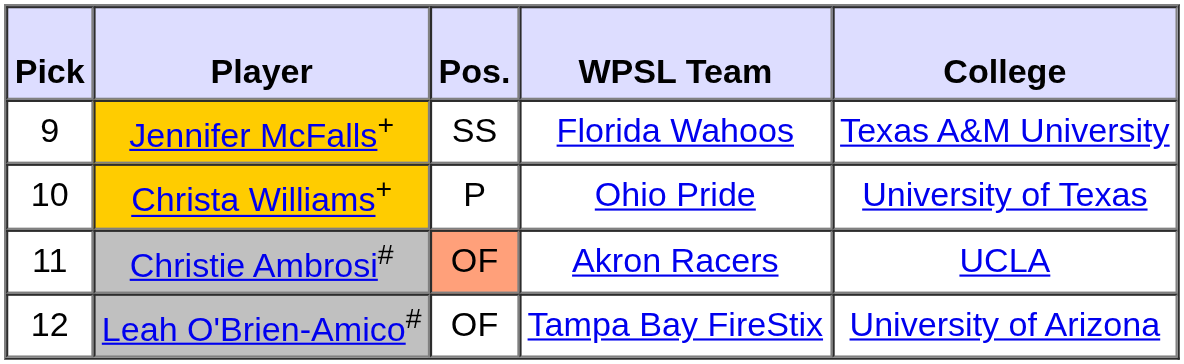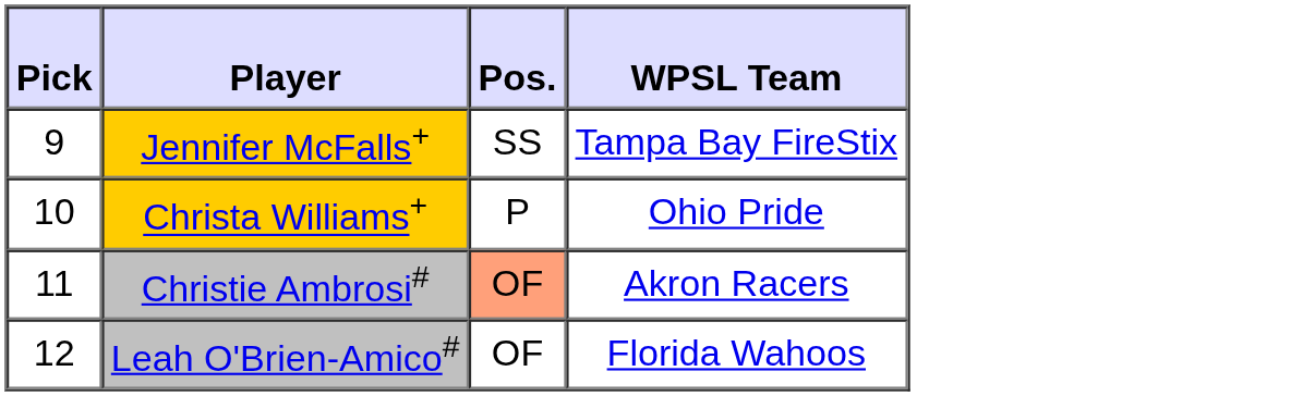- column: College | Texas A&M University | University of Texas | UCLA | University of Arizona
Jennifer McFalls+ | WPSL Team: Florida Wahoos -> Tampa Bay FireStix
Leah O'Brien-Amico# | WPSL Team: Tampa Bay FireStix -> Florida Wahoos
